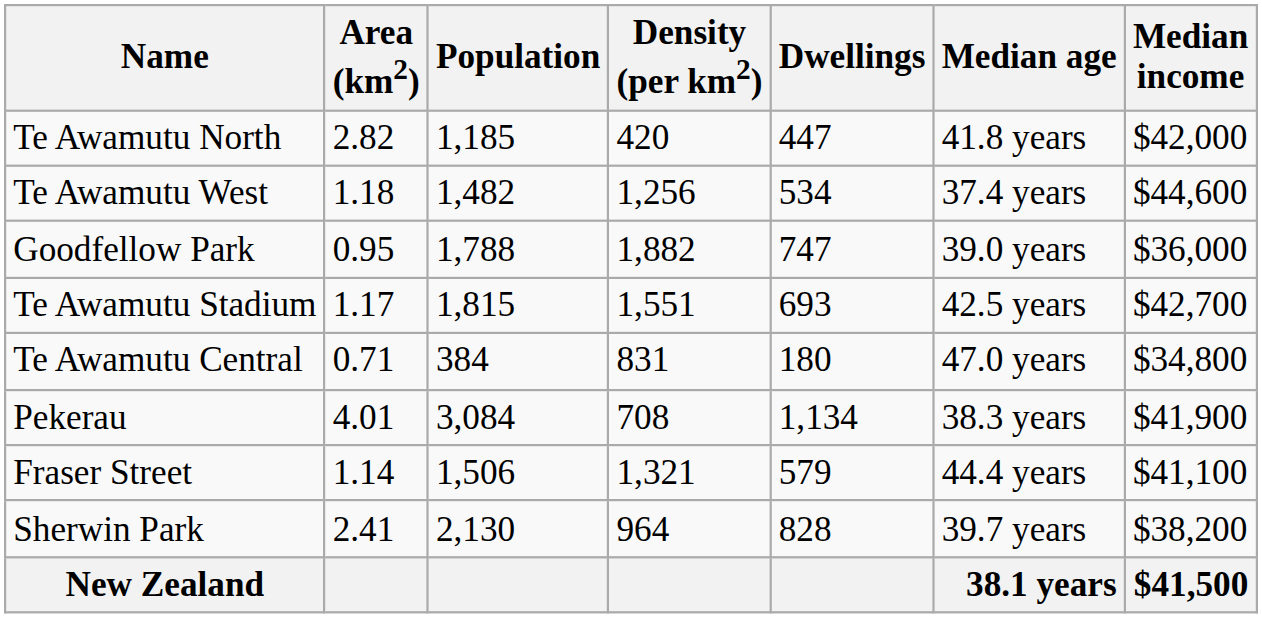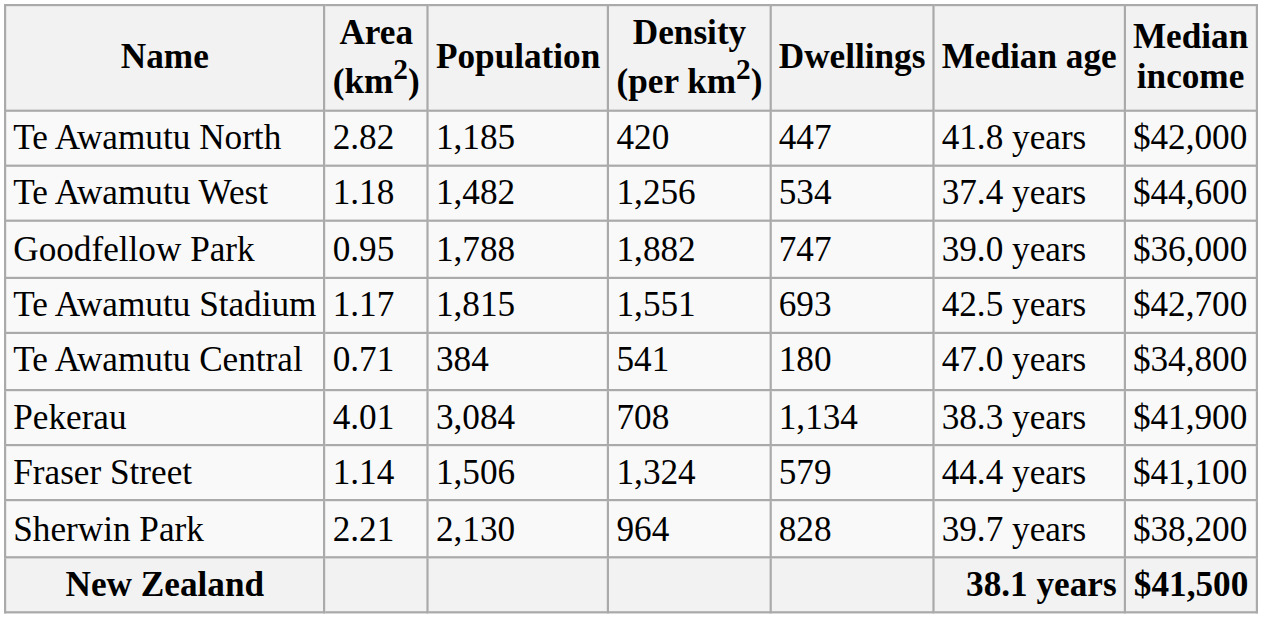Te Awamutu Central | Density (per km2): 831 -> 541
Fraser Street | Density (per km2): 1,321 -> 1,324
Sherwin Park | Area (km2): 2.41 -> 2.21
